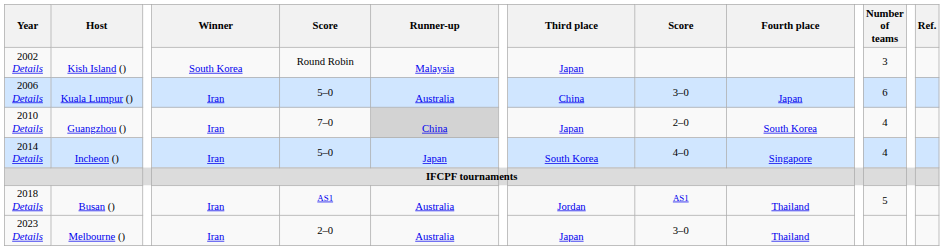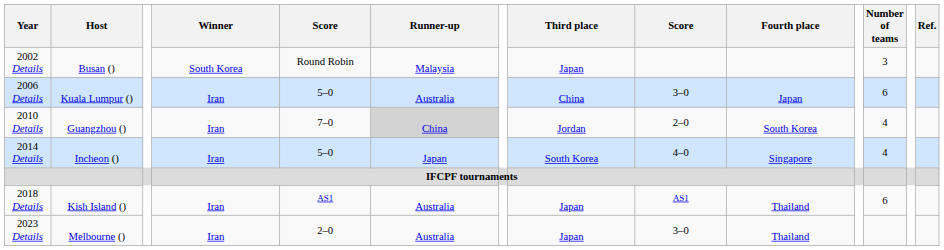2002 Details | Host: Kish Island () -> Busan ()
2010 Details | Third place: Japan -> Jordan
2018 Details | Host: Busan () -> Kish Island ()
2018 Details | Third place: Jordan -> Japan
2018 Details | Number of teams: 5 -> 6
